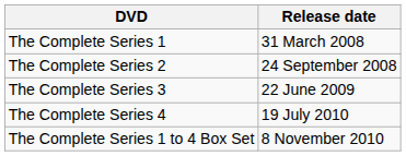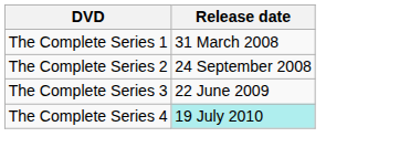The Complete Series 4 | Release date: no background -> paleturquoise background
- row: The Complete Series 1 to 4 Box Set | 8 November 2010
